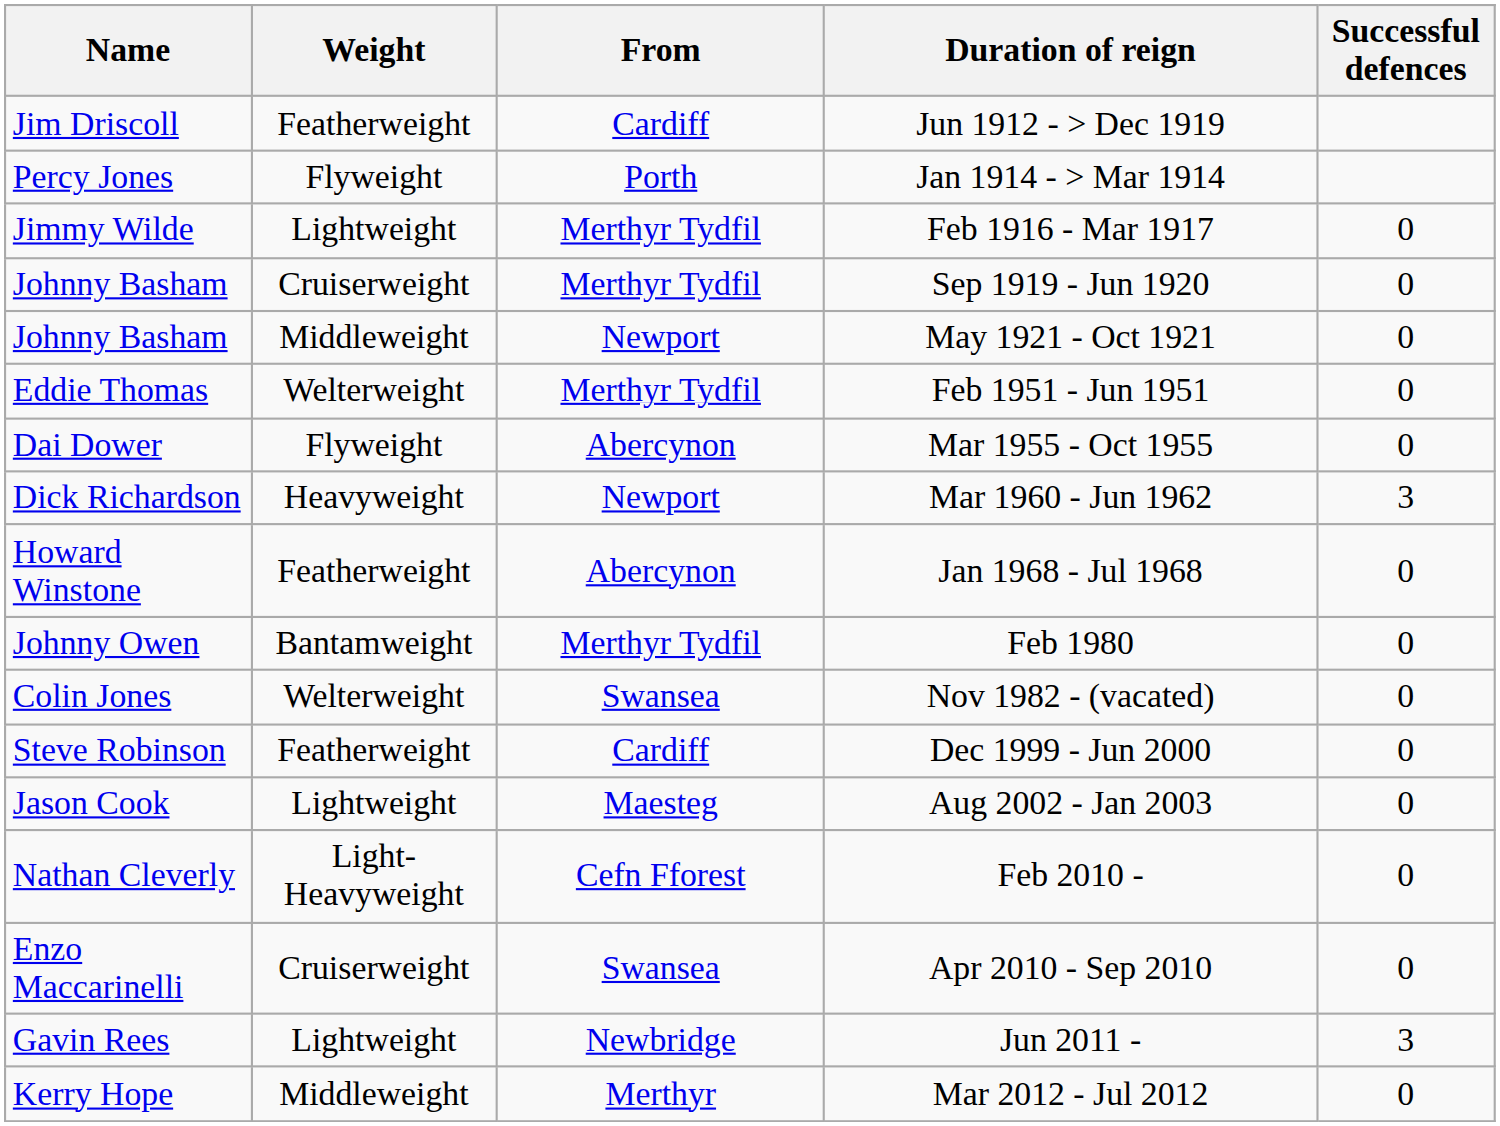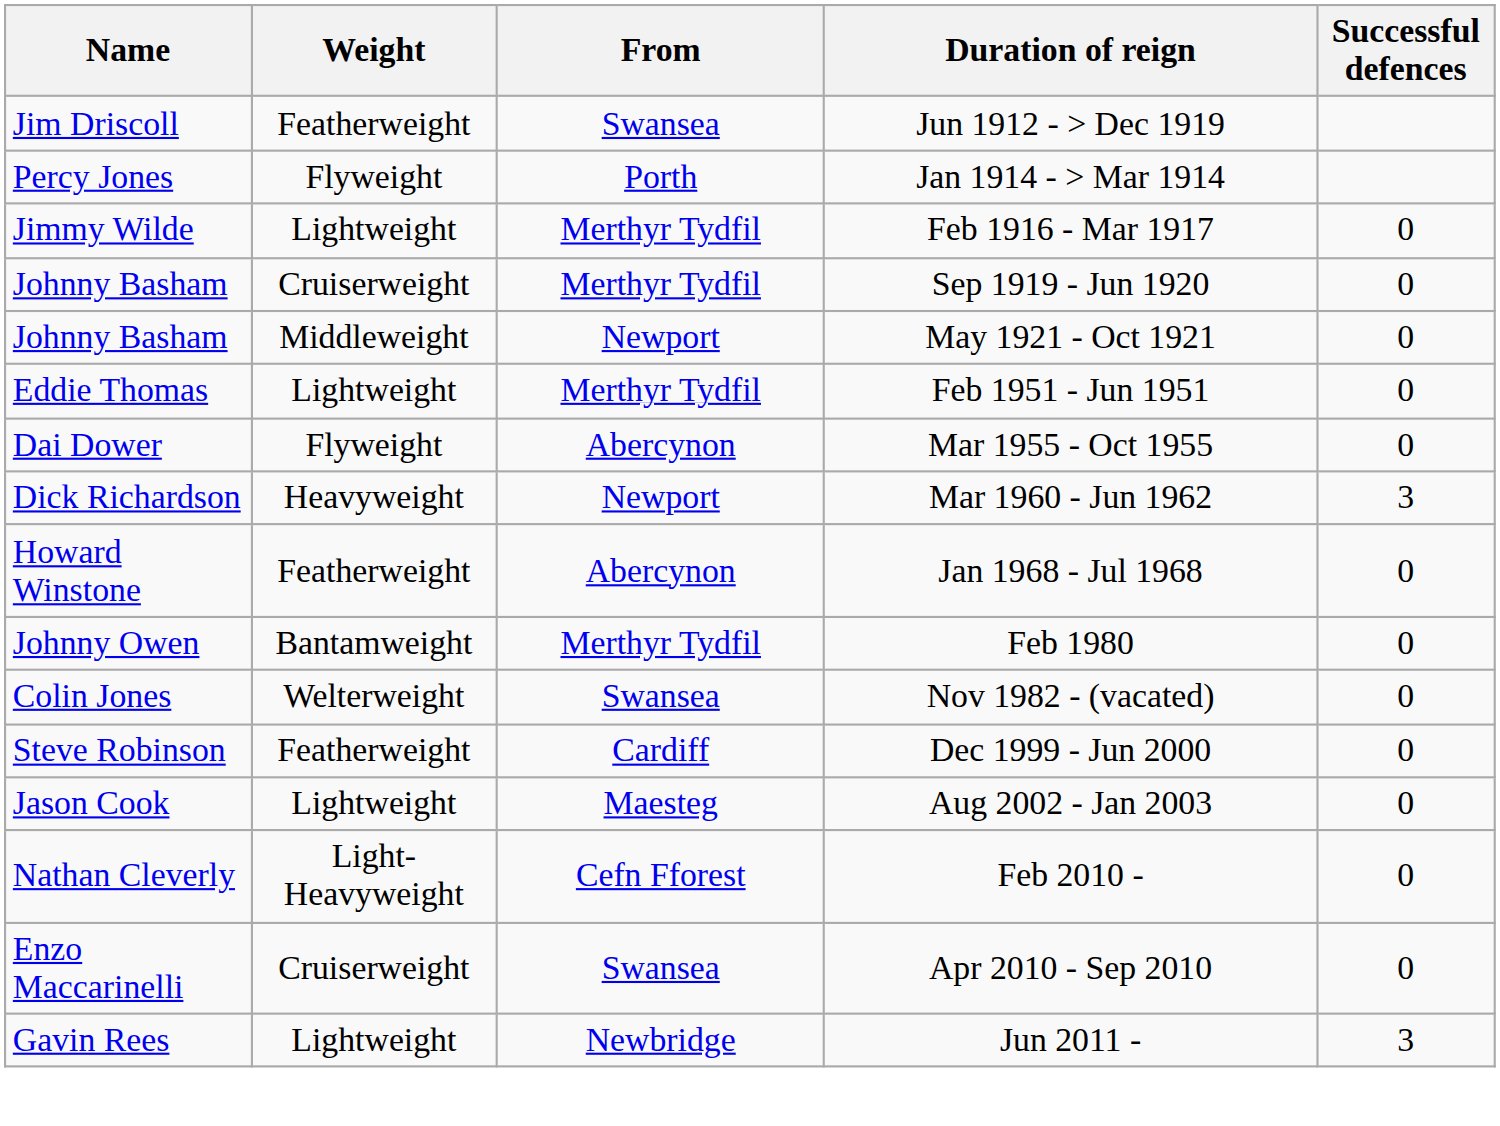Jun 1912 - > Dec 1919 | From: Cardiff -> Swansea
Feb 1951 - Jun 1951 | Weight: Welterweight -> Lightweight
- row: Kerry Hope | Middleweight | Merthyr | Mar 2012 - Jul 2012 | 0
